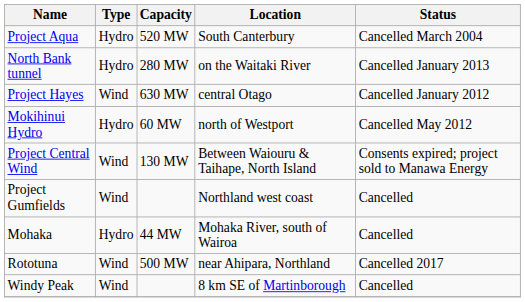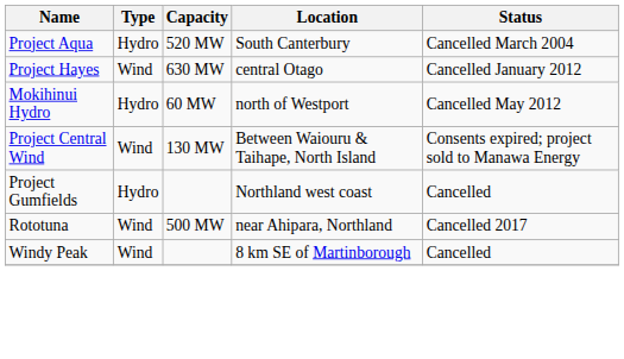- row: North Bank tunnel | Hydro | 280 MW | on the Waitaki River | Cancelled January 2013
Project Gumfields | Type: Wind -> Hydro
- row: Mohaka | Hydro | 44 MW | Mohaka River, south of Wairoa | Cancelled
